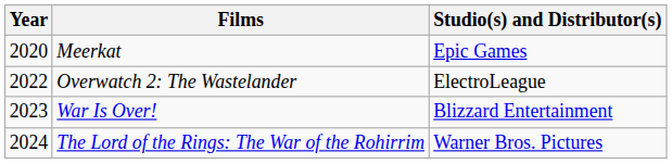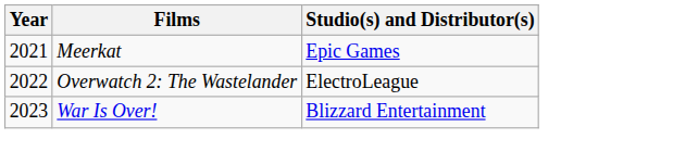Meerkat | Year: 2020 -> 2021
- row: 2024 | The Lord of the Rings: The War of the Rohirrim | Warner Bros. Pictures
